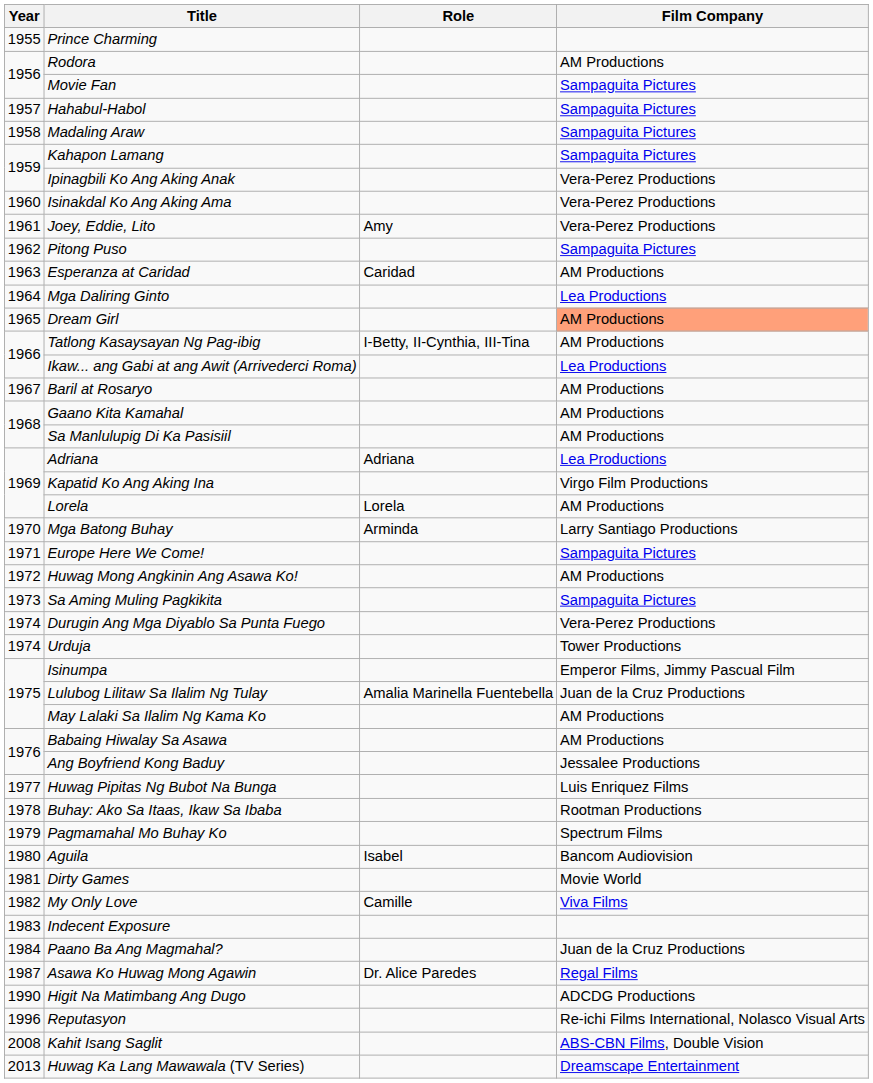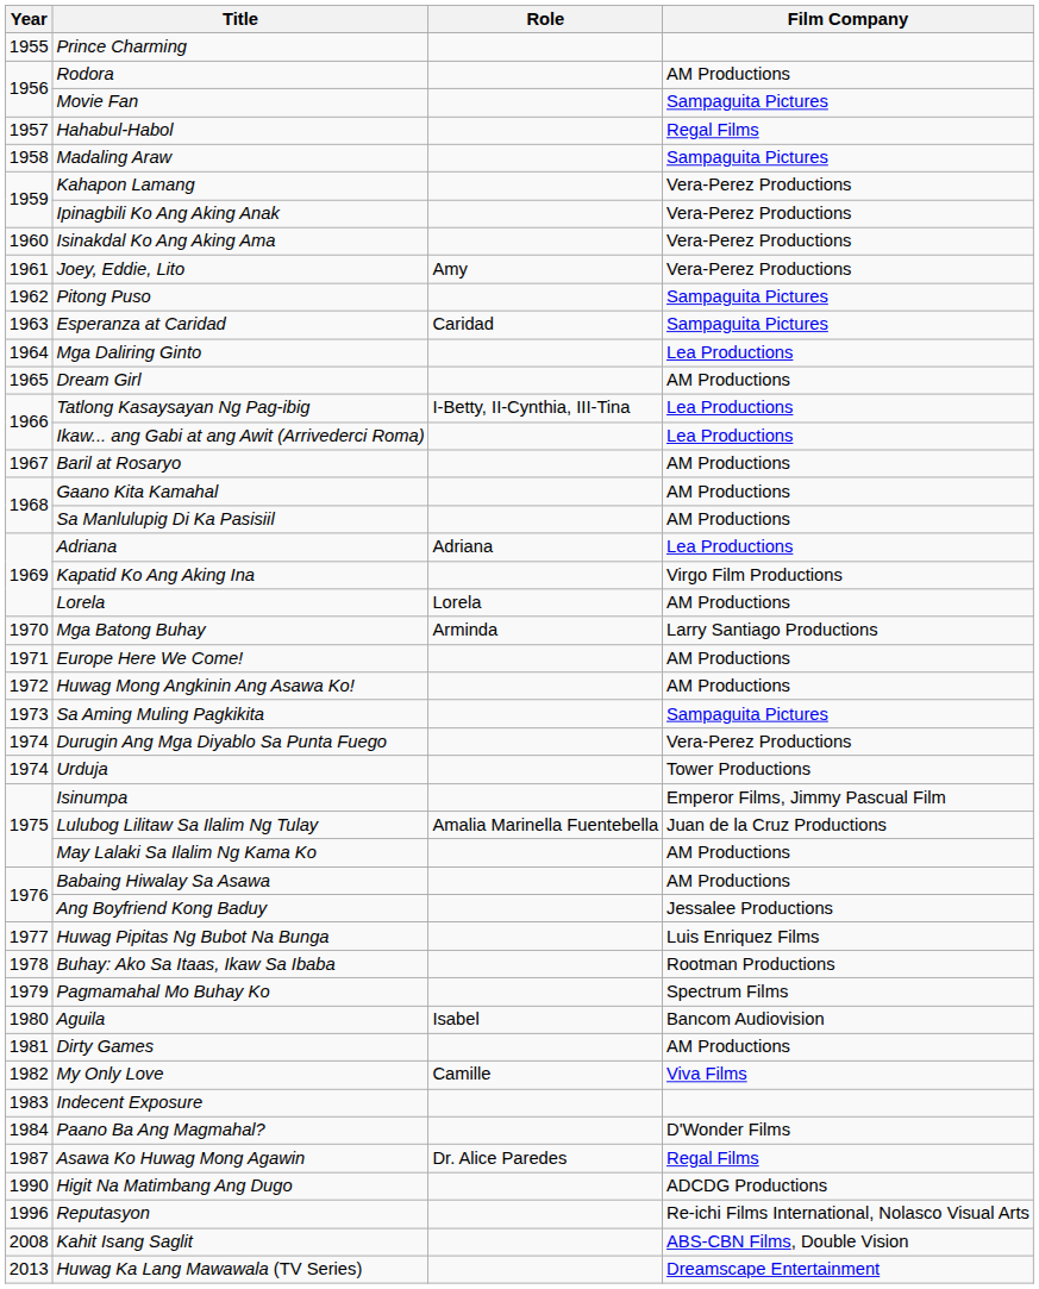Hahabul-Habol | Film Company: Sampaguita Pictures -> Regal Films
Kahapon Lamang | Film Company: Sampaguita Pictures -> Vera-Perez Productions
Esperanza at Caridad | Film Company: AM Productions -> Sampaguita Pictures
Dream Girl | Film Company: lightsalmon background -> no background
Tatlong Kasaysayan Ng Pag-ibig | Film Company: AM Productions -> Lea Productions
Europe Here We Come! | Film Company: Sampaguita Pictures -> AM Productions
Dirty Games | Film Company: Movie World -> AM Productions
Paano Ba Ang Magmahal? | Film Company: Juan de la Cruz Productions -> D'Wonder Films
